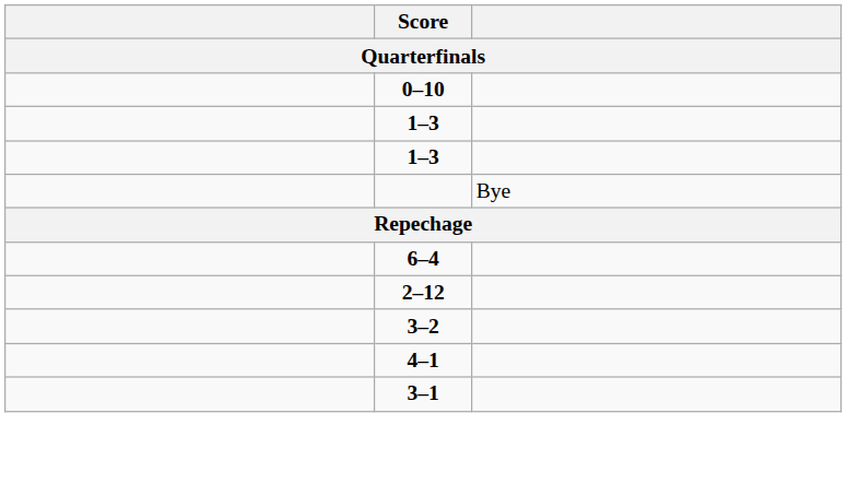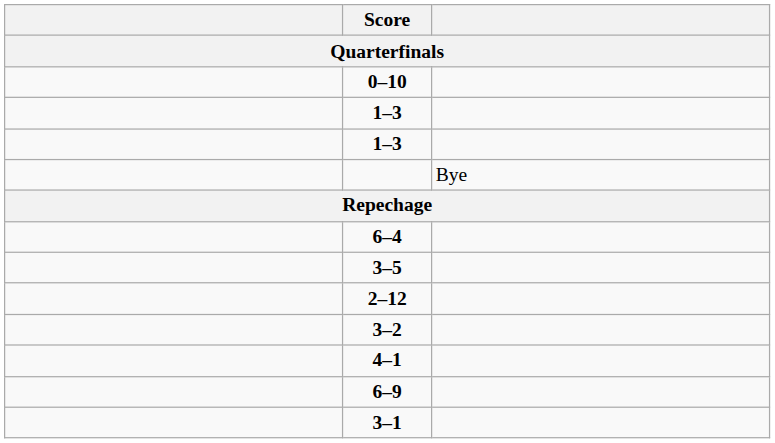+ row: 3–5
+ row: 6–9
